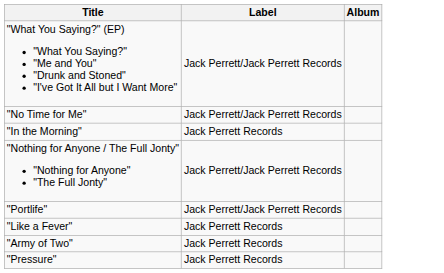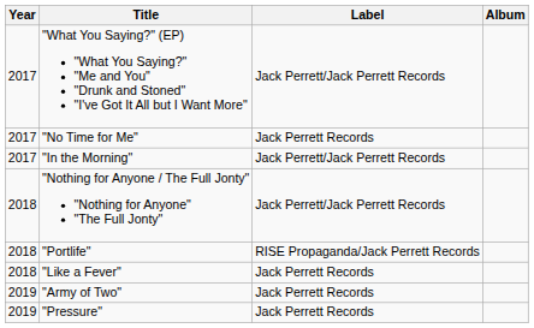+ column: Year | 2017 | 2017 | 2017 | 2018 | 2018 | 2018 | 2019 | 2019
"No Time for Me" | Label: Jack Perrett/Jack Perrett Records -> Jack Perrett Records
"In the Morning" | Label: Jack Perrett Records -> Jack Perrett/Jack Perrett Records
"Portlife" | Label: Jack Perrett/Jack Perrett Records -> RISE Propaganda/Jack Perrett Records
